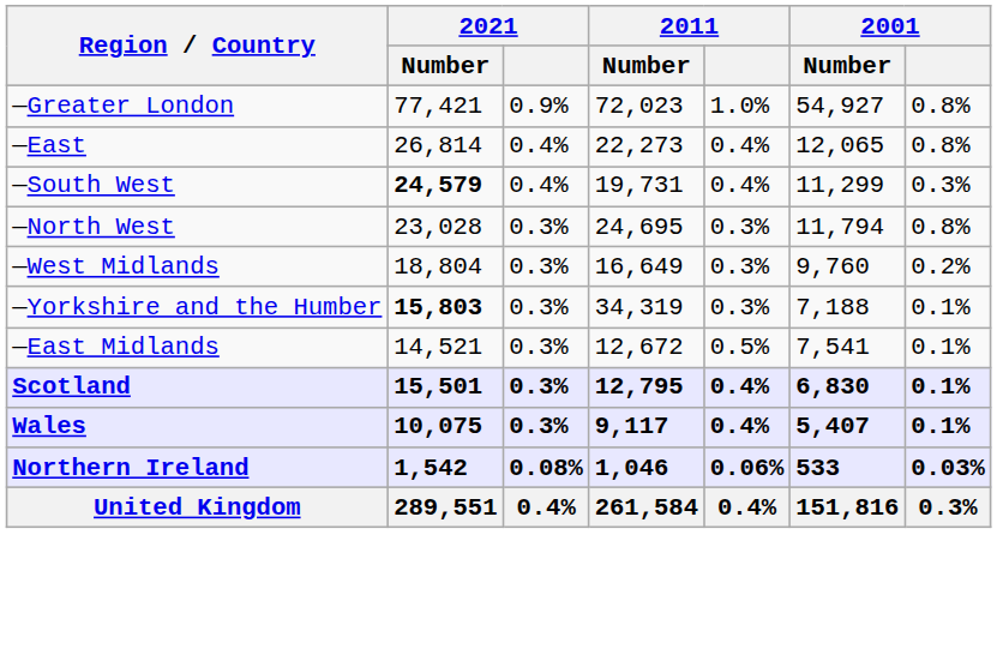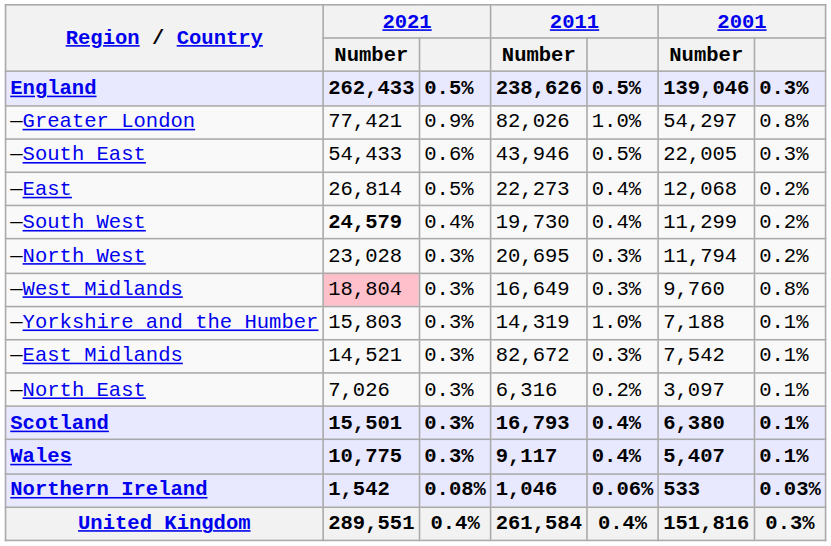+ row: England | 262,433 | 0.5% | 238,626 | 0.5% | 139,046 | 0.3%
—Greater London | 2011 / Number: 72,023 -> 82,026
—Greater London | 2001 / Number: 54,927 -> 54,297
+ row: —South East | 54,433 | 0.6% | 43,946 | 0.5% | 22,005 | 0.3%
—East | 2021: 0.4% -> 0.5%
—East | 2001 / Number: 12,065 -> 12,068
—East | 2001: 0.8% -> 0.2%
—South West | 2011 / Number: 19,731 -> 19,730
—South West | 2001: 0.3% -> 0.2%
—North West | 2011 / Number: 24,695 -> 20,695
—North West | 2001: 0.8% -> 0.2%
—West Midlands | 2021 / Number: no background -> pink background
—West Midlands | 2001: 0.2% -> 0.8%
—Yorkshire and the Humber | 2021 / Number: bold -> normal
—Yorkshire and the Humber | 2011 / Number: 34,319 -> 14,319
—Yorkshire and the Humber | 2011: 0.3% -> 1.0%
—East Midlands | 2011 / Number: 12,672 -> 82,672
—East Midlands | 2011: 0.5% -> 0.3%
—East Midlands | 2001 / Number: 7,541 -> 7,542
+ row: —North East | 7,026 | 0.3% | 6,316 | 0.2% | 3,097 | 0.1%
Scotland | 2011 / Number: 12,795 -> 16,793
Scotland | 2001 / Number: 6,830 -> 6,380
Wales | 2021 / Number: 10,075 -> 10,775
